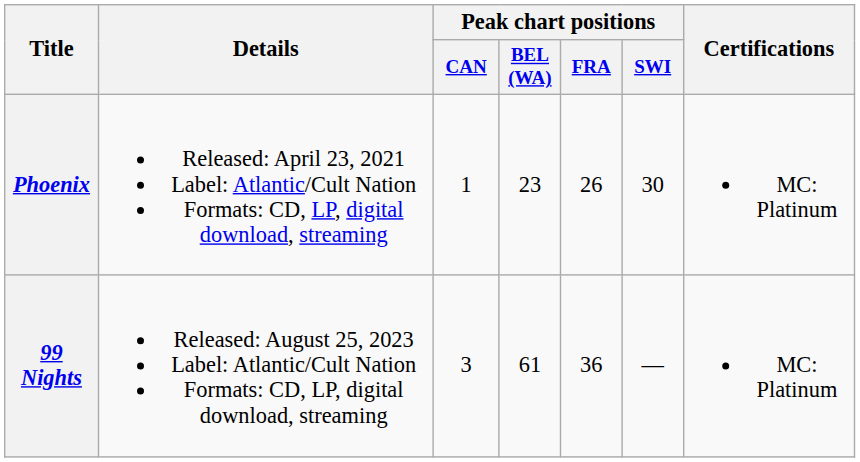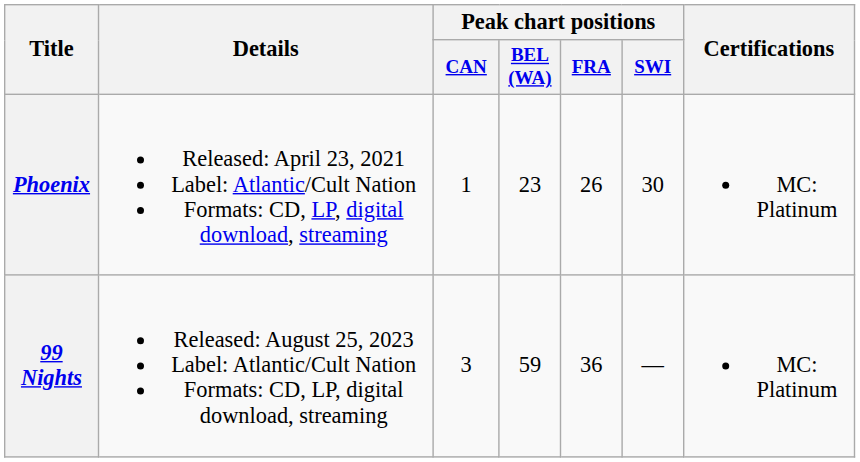99 Nights | Peak chart positions / BEL (WA): 61 -> 59
